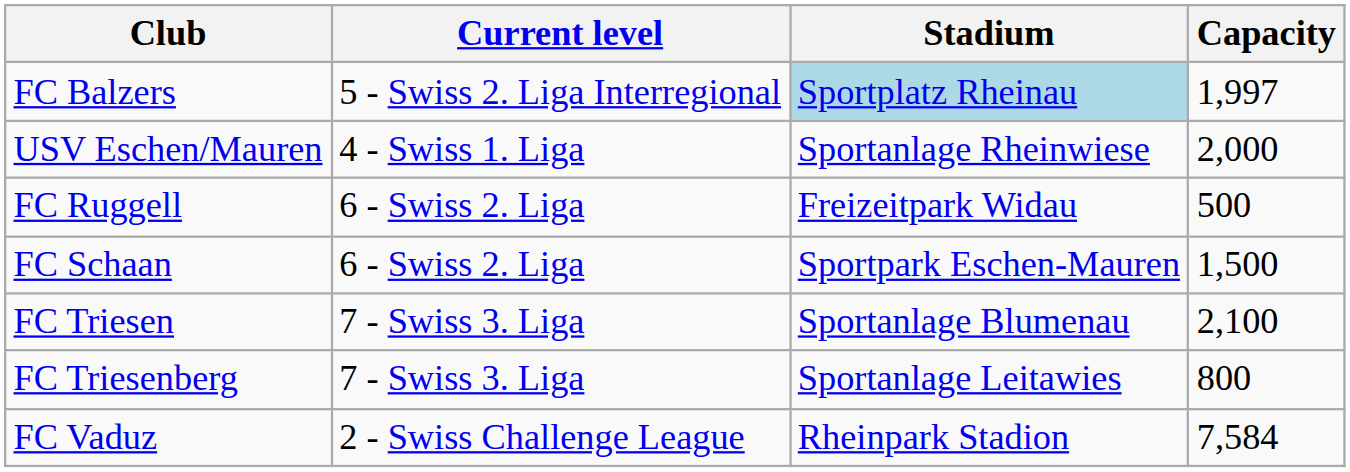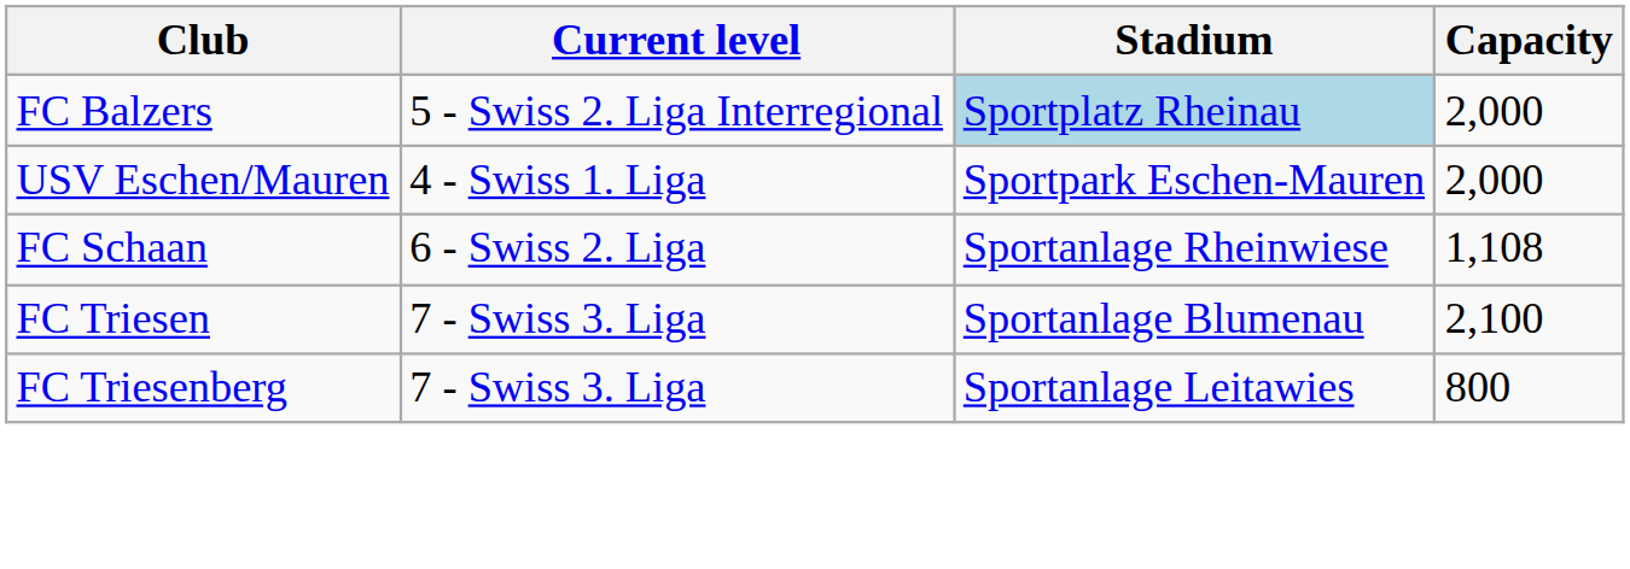FC Balzers | Capacity: 1,997 -> 2,000
USV Eschen/Mauren | Stadium: Sportanlage Rheinwiese -> Sportpark Eschen-Mauren
- row: FC Ruggell | 6 - Swiss 2. Liga | Freizeitpark Widau | 500
FC Schaan | Stadium: Sportpark Eschen-Mauren -> Sportanlage Rheinwiese
FC Schaan | Capacity: 1,500 -> 1,108
- row: FC Vaduz | 2 - Swiss Challenge League | Rheinpark Stadion | 7,584
